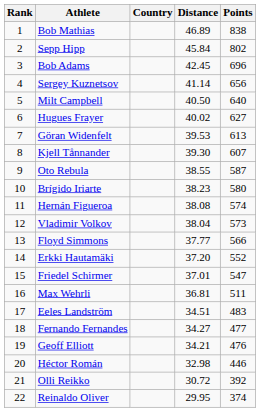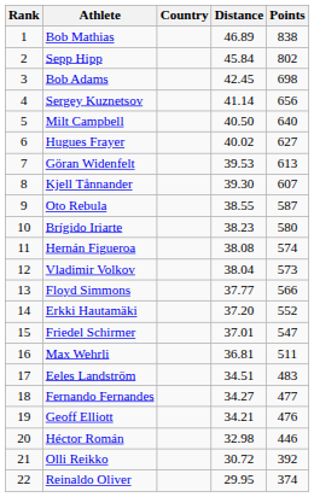Bob Adams | Points: 696 -> 698
